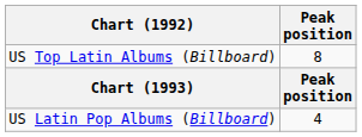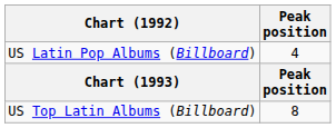rows swapped: US Latin Pop Albums (Billboard) <-> US Top Latin Albums (Billboard)
